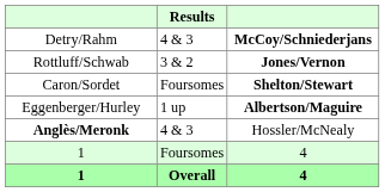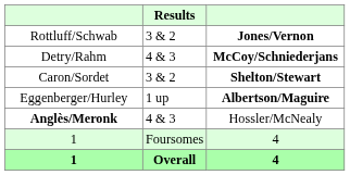rows swapped: Detry/Rahm <-> Rottluff/Schwab
Caron/Sordet | Results: Foursomes -> 3 & 2
